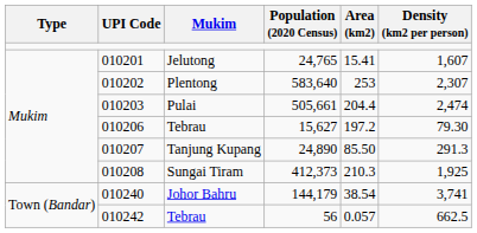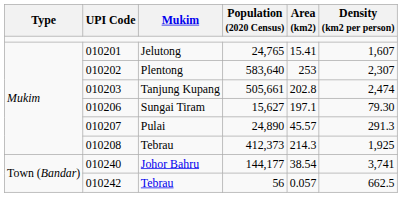010203 | Mukim: Pulai -> Tanjung Kupang
010203 | Area (km2): 204.4 -> 202.8
010206 | Mukim: Tebrau -> Sungai Tiram
010206 | Area (km2): 197.2 -> 197.1
010207 | Mukim: Tanjung Kupang -> Pulai
010207 | Area (km2): 85.50 -> 45.57
010208 | Mukim: Sungai Tiram -> Tebrau
010208 | Area (km2): 210.3 -> 214.3
010240 | Population (2020 Census): 144,179 -> 144,177
